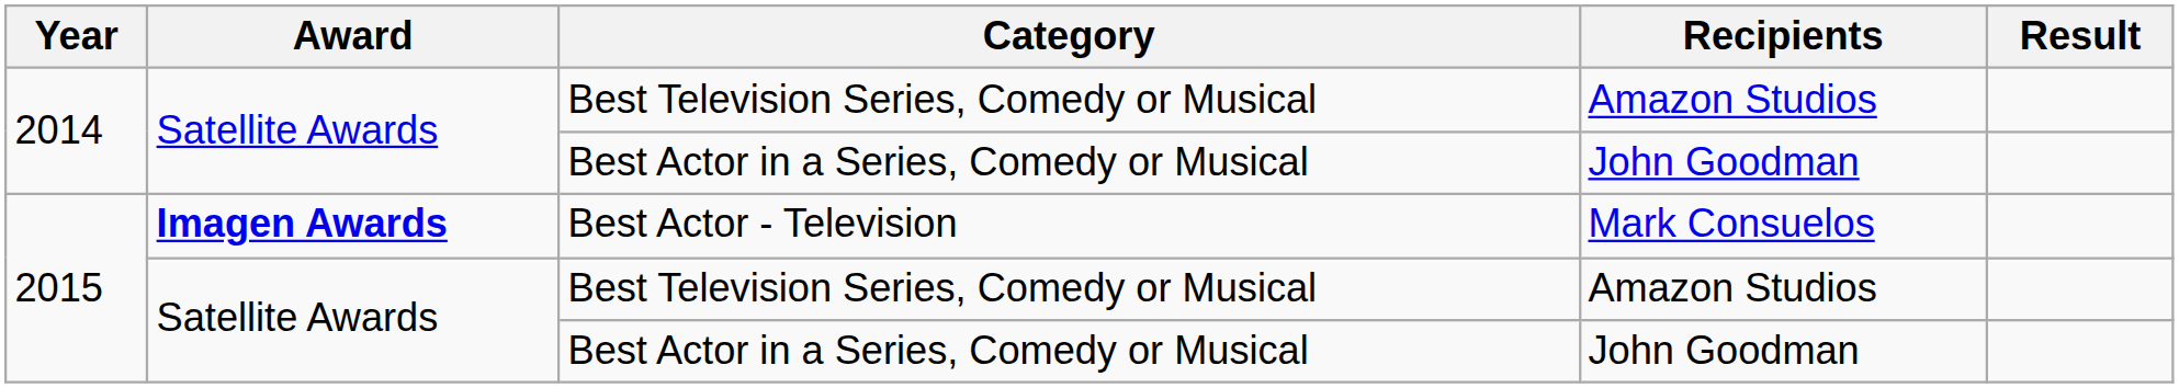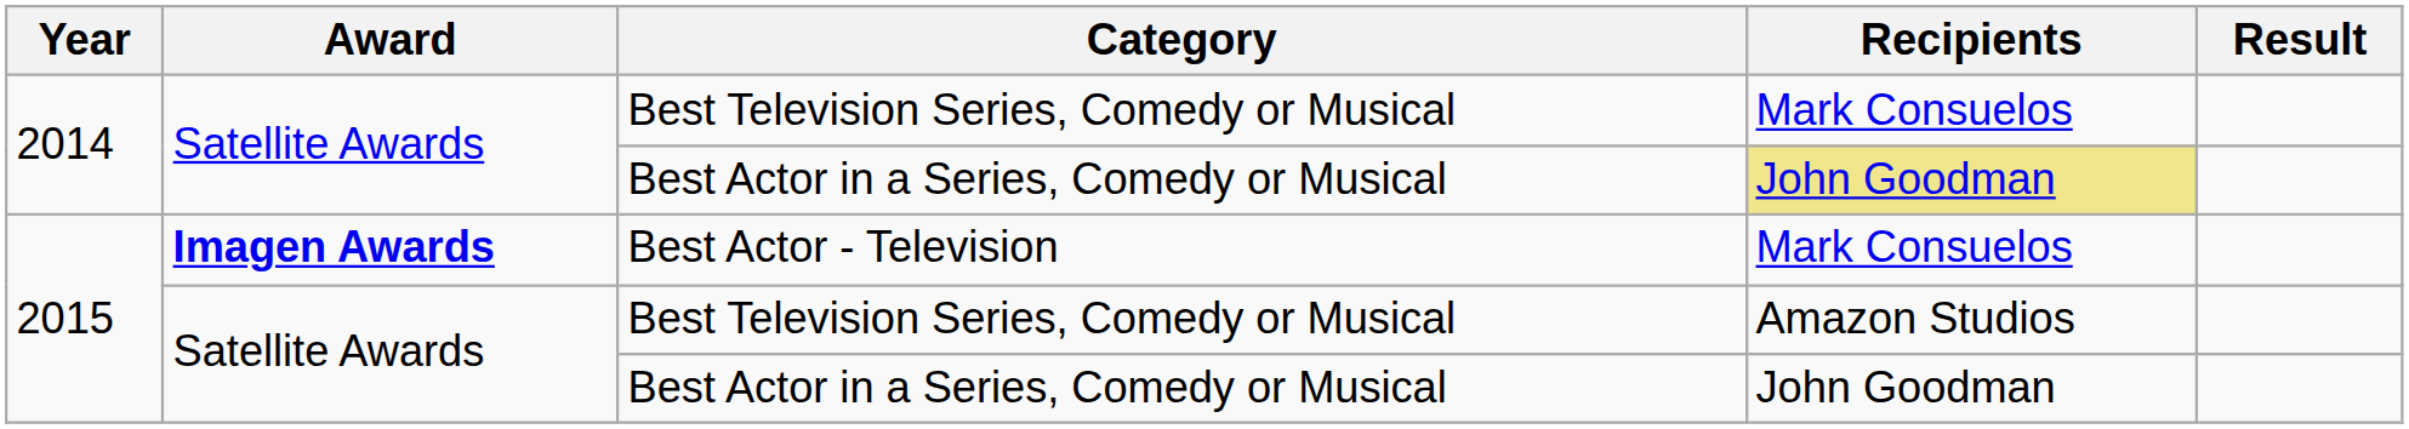2014 / Best Television Series, Comedy or Musical | Recipients: Amazon Studios -> Mark Consuelos
2014 / Best Actor in a Series, Comedy or Musical | Recipients: no background -> khaki background
